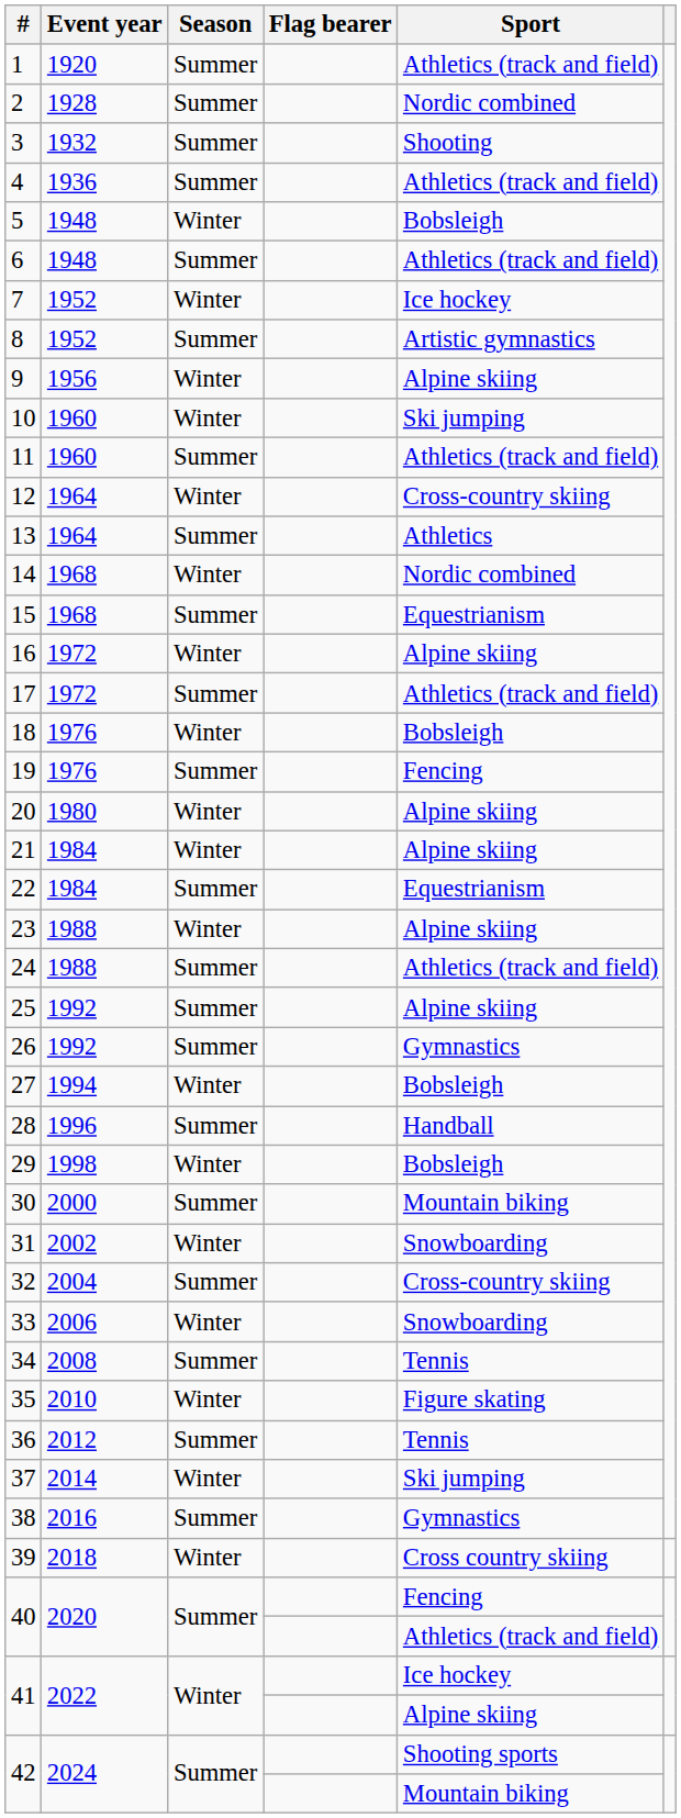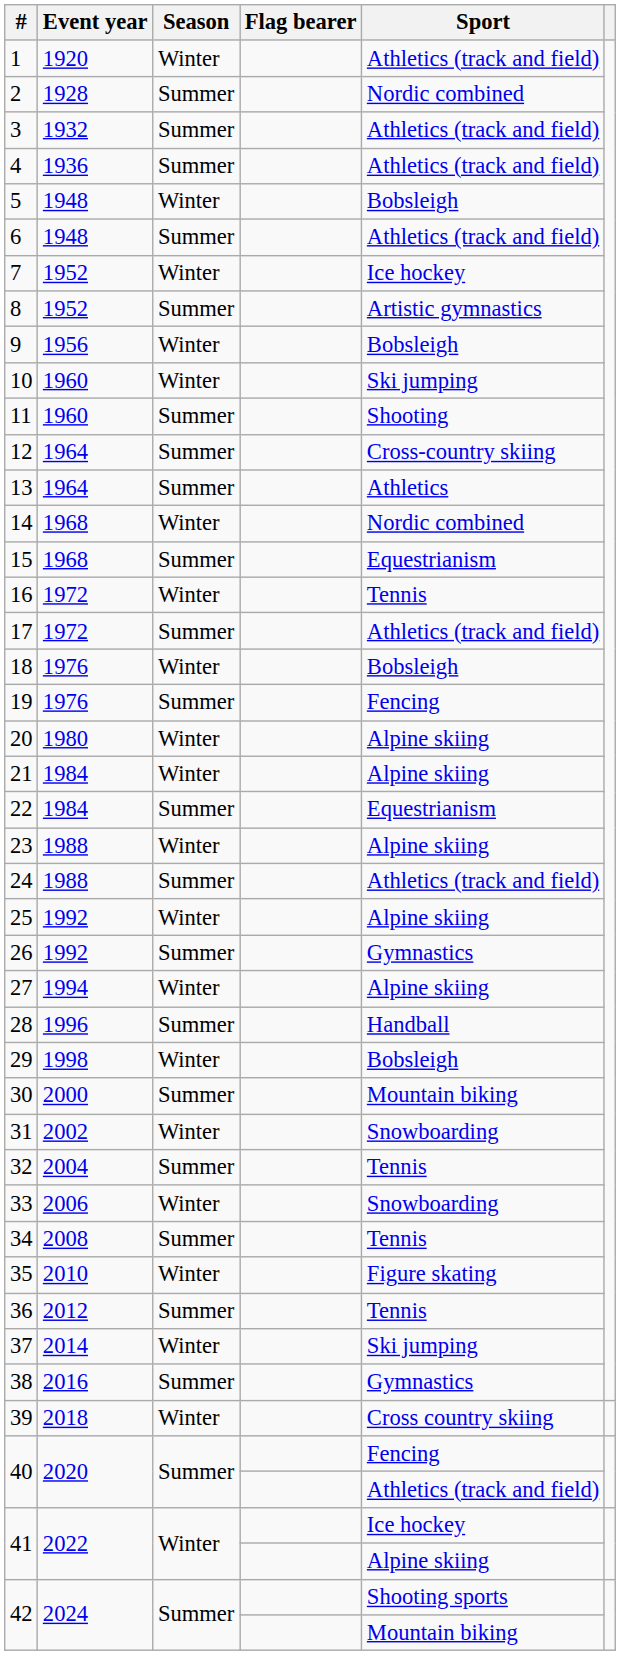1 | Season: Summer -> Winter
3 | Sport: Shooting -> Athletics (track and field)
9 | Sport: Alpine skiing -> Bobsleigh
11 | Sport: Athletics (track and field) -> Shooting
12 | Season: Winter -> Summer
16 | Sport: Alpine skiing -> Tennis
25 | Season: Summer -> Winter
27 | Sport: Bobsleigh -> Alpine skiing
32 | Sport: Cross-country skiing -> Tennis
